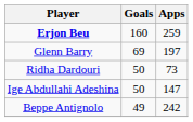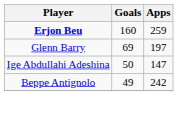- row: Ridha Dardouri | 50 | 73
